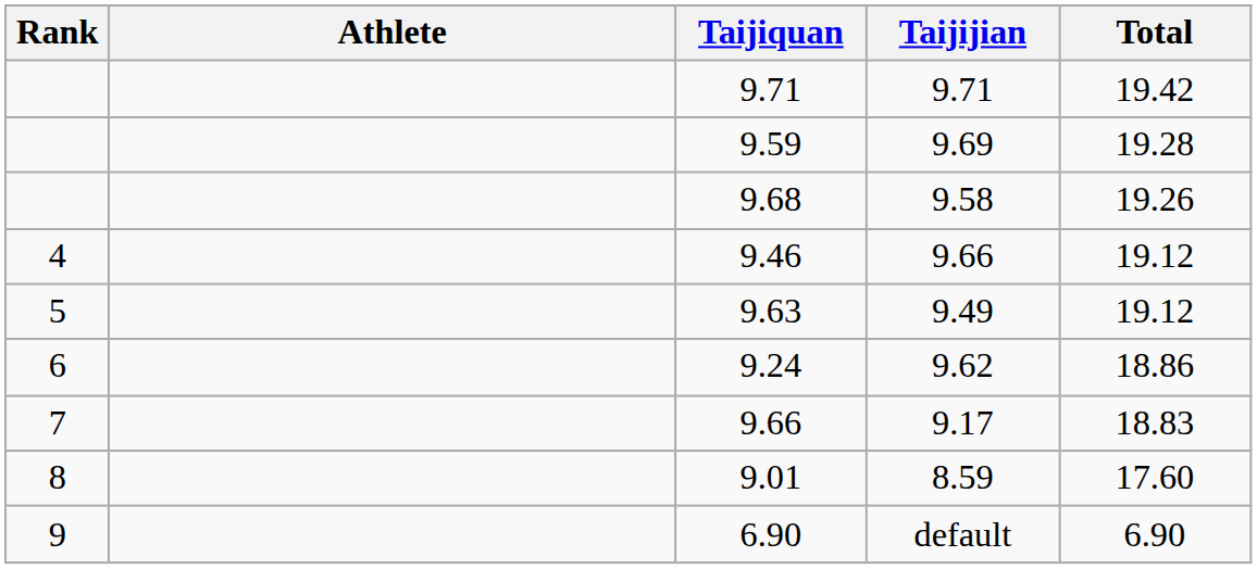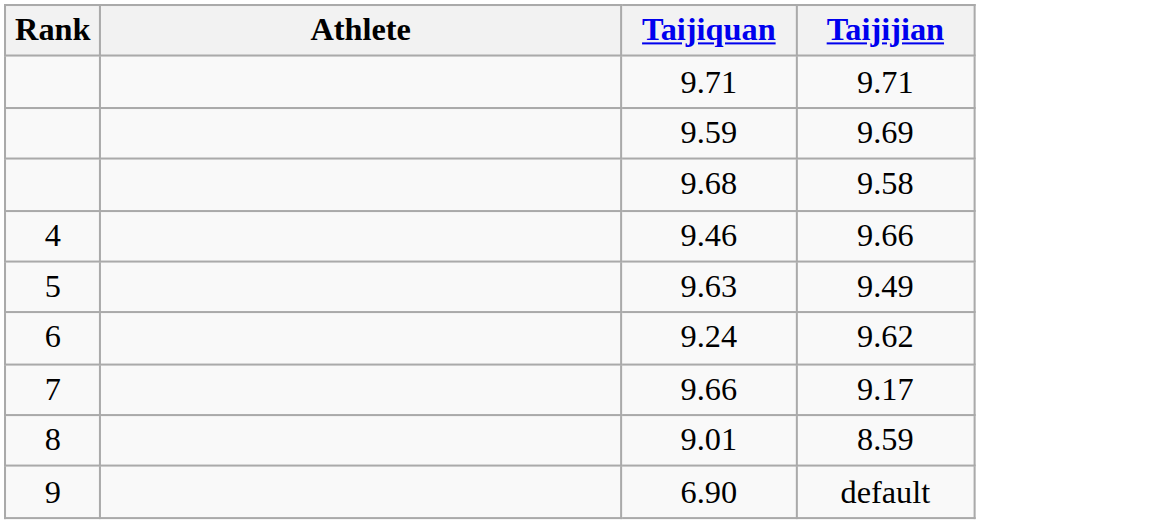- column: Total | 19.42 | 19.28 | 19.26 | 19.12 | 19.12 | 18.86 | 18.83 | 17.60 | 6.90
